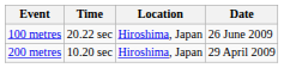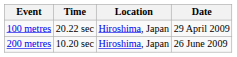100 metres | Date: 26 June 2009 -> 29 April 2009
200 metres | Date: 29 April 2009 -> 26 June 2009
